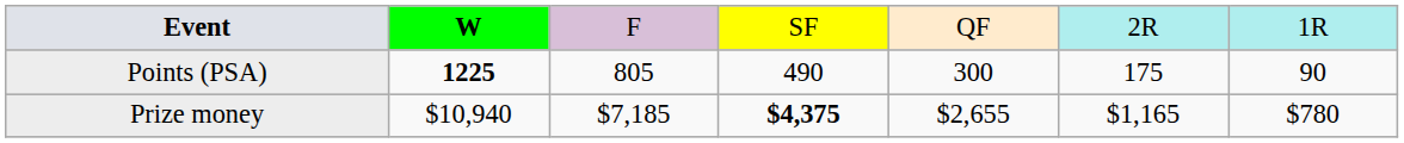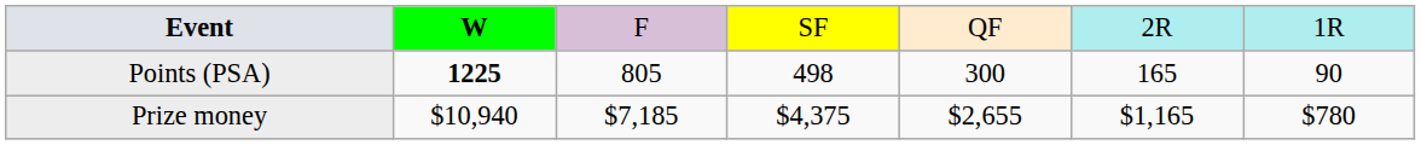Points (PSA) | column 4: 490 -> 498
Points (PSA) | column 6: 175 -> 165
Prize money | column 4: bold -> normal
